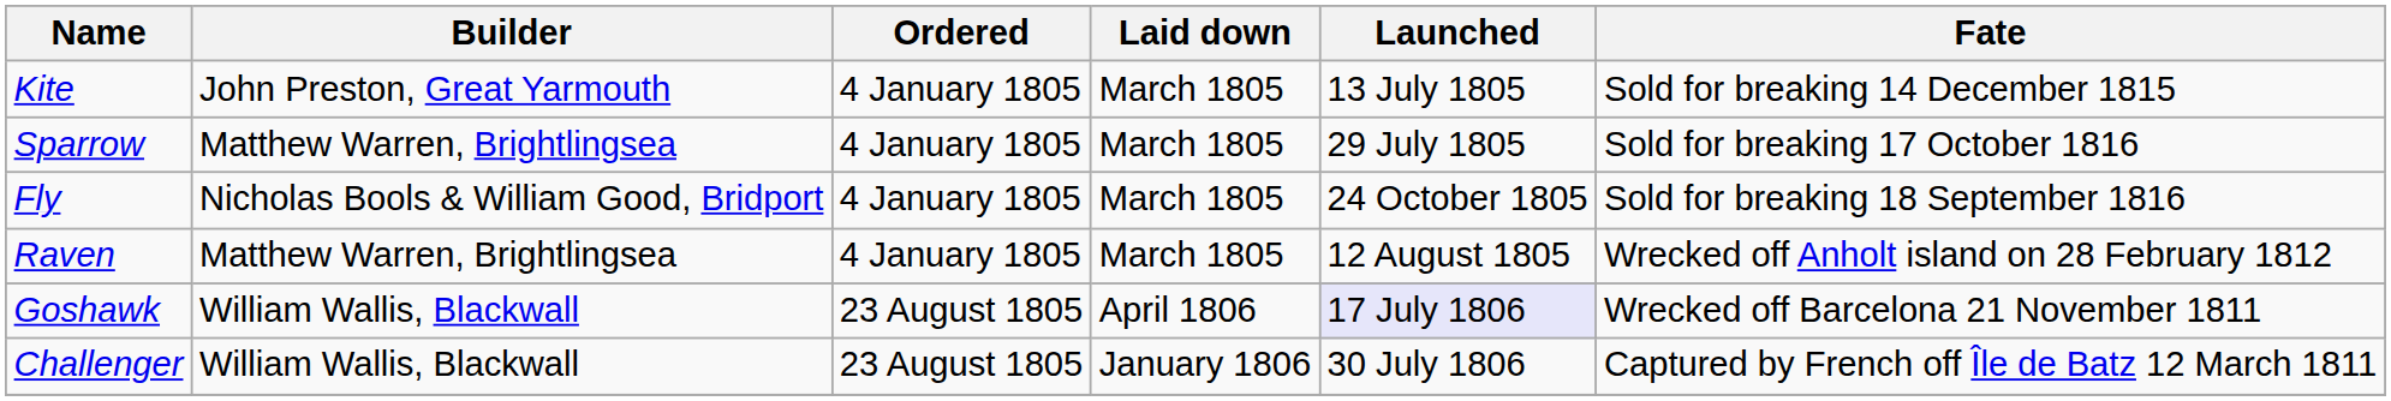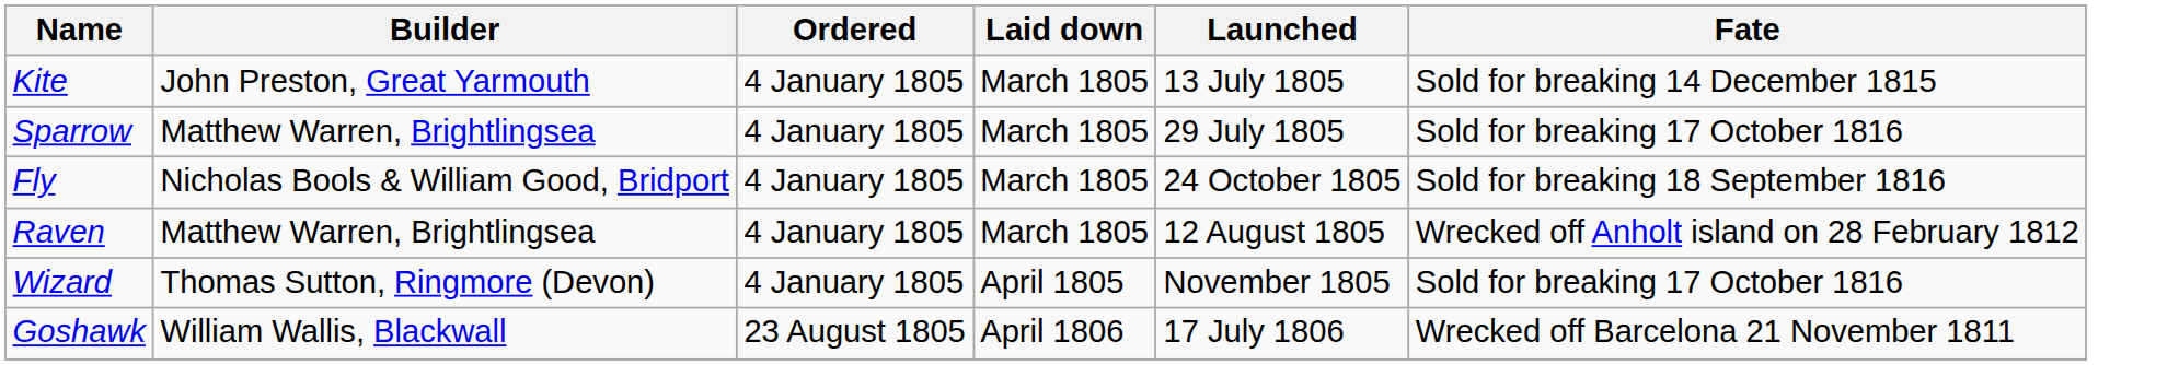+ row: Wizard | Thomas Sutton, Ringmore (Devon) | 4 January 1805 | April 1805 | November 1805 | Sold for breaking 17 October 1816
Goshawk | Launched: lavender background -> no background
- row: Challenger | William Wallis, Blackwall | 23 August 1805 | January 1806 | 30 July 1806 | Captured by French off Île de Batz 12 March 1811
